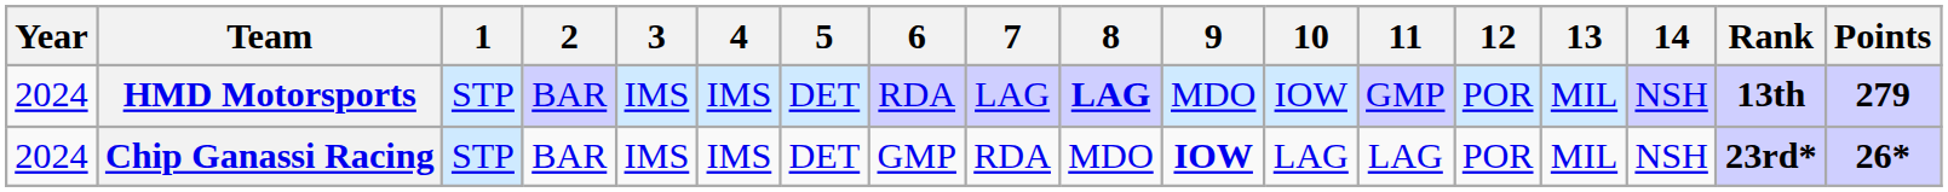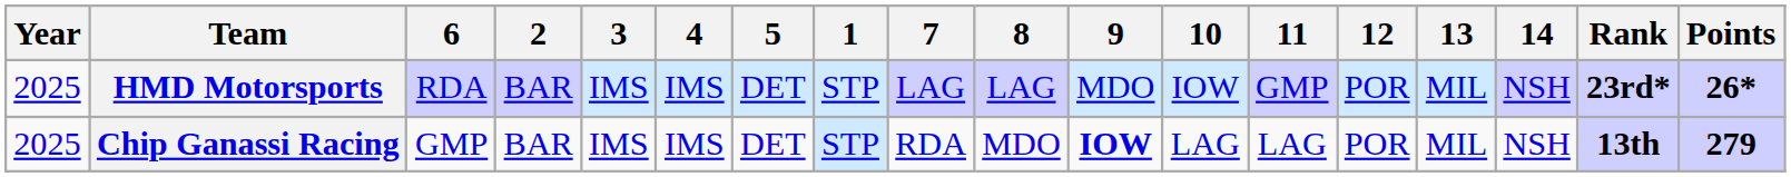columns swapped: 1 <-> 6
HMD Motorsports | Year: 2024 -> 2025
HMD Motorsports | 8: bold -> normal
HMD Motorsports | Rank: 13th -> 23rd*
HMD Motorsports | Points: 279 -> 26*
Chip Ganassi Racing | Year: 2024 -> 2025
Chip Ganassi Racing | Rank: 23rd* -> 13th
Chip Ganassi Racing | Points: 26* -> 279
